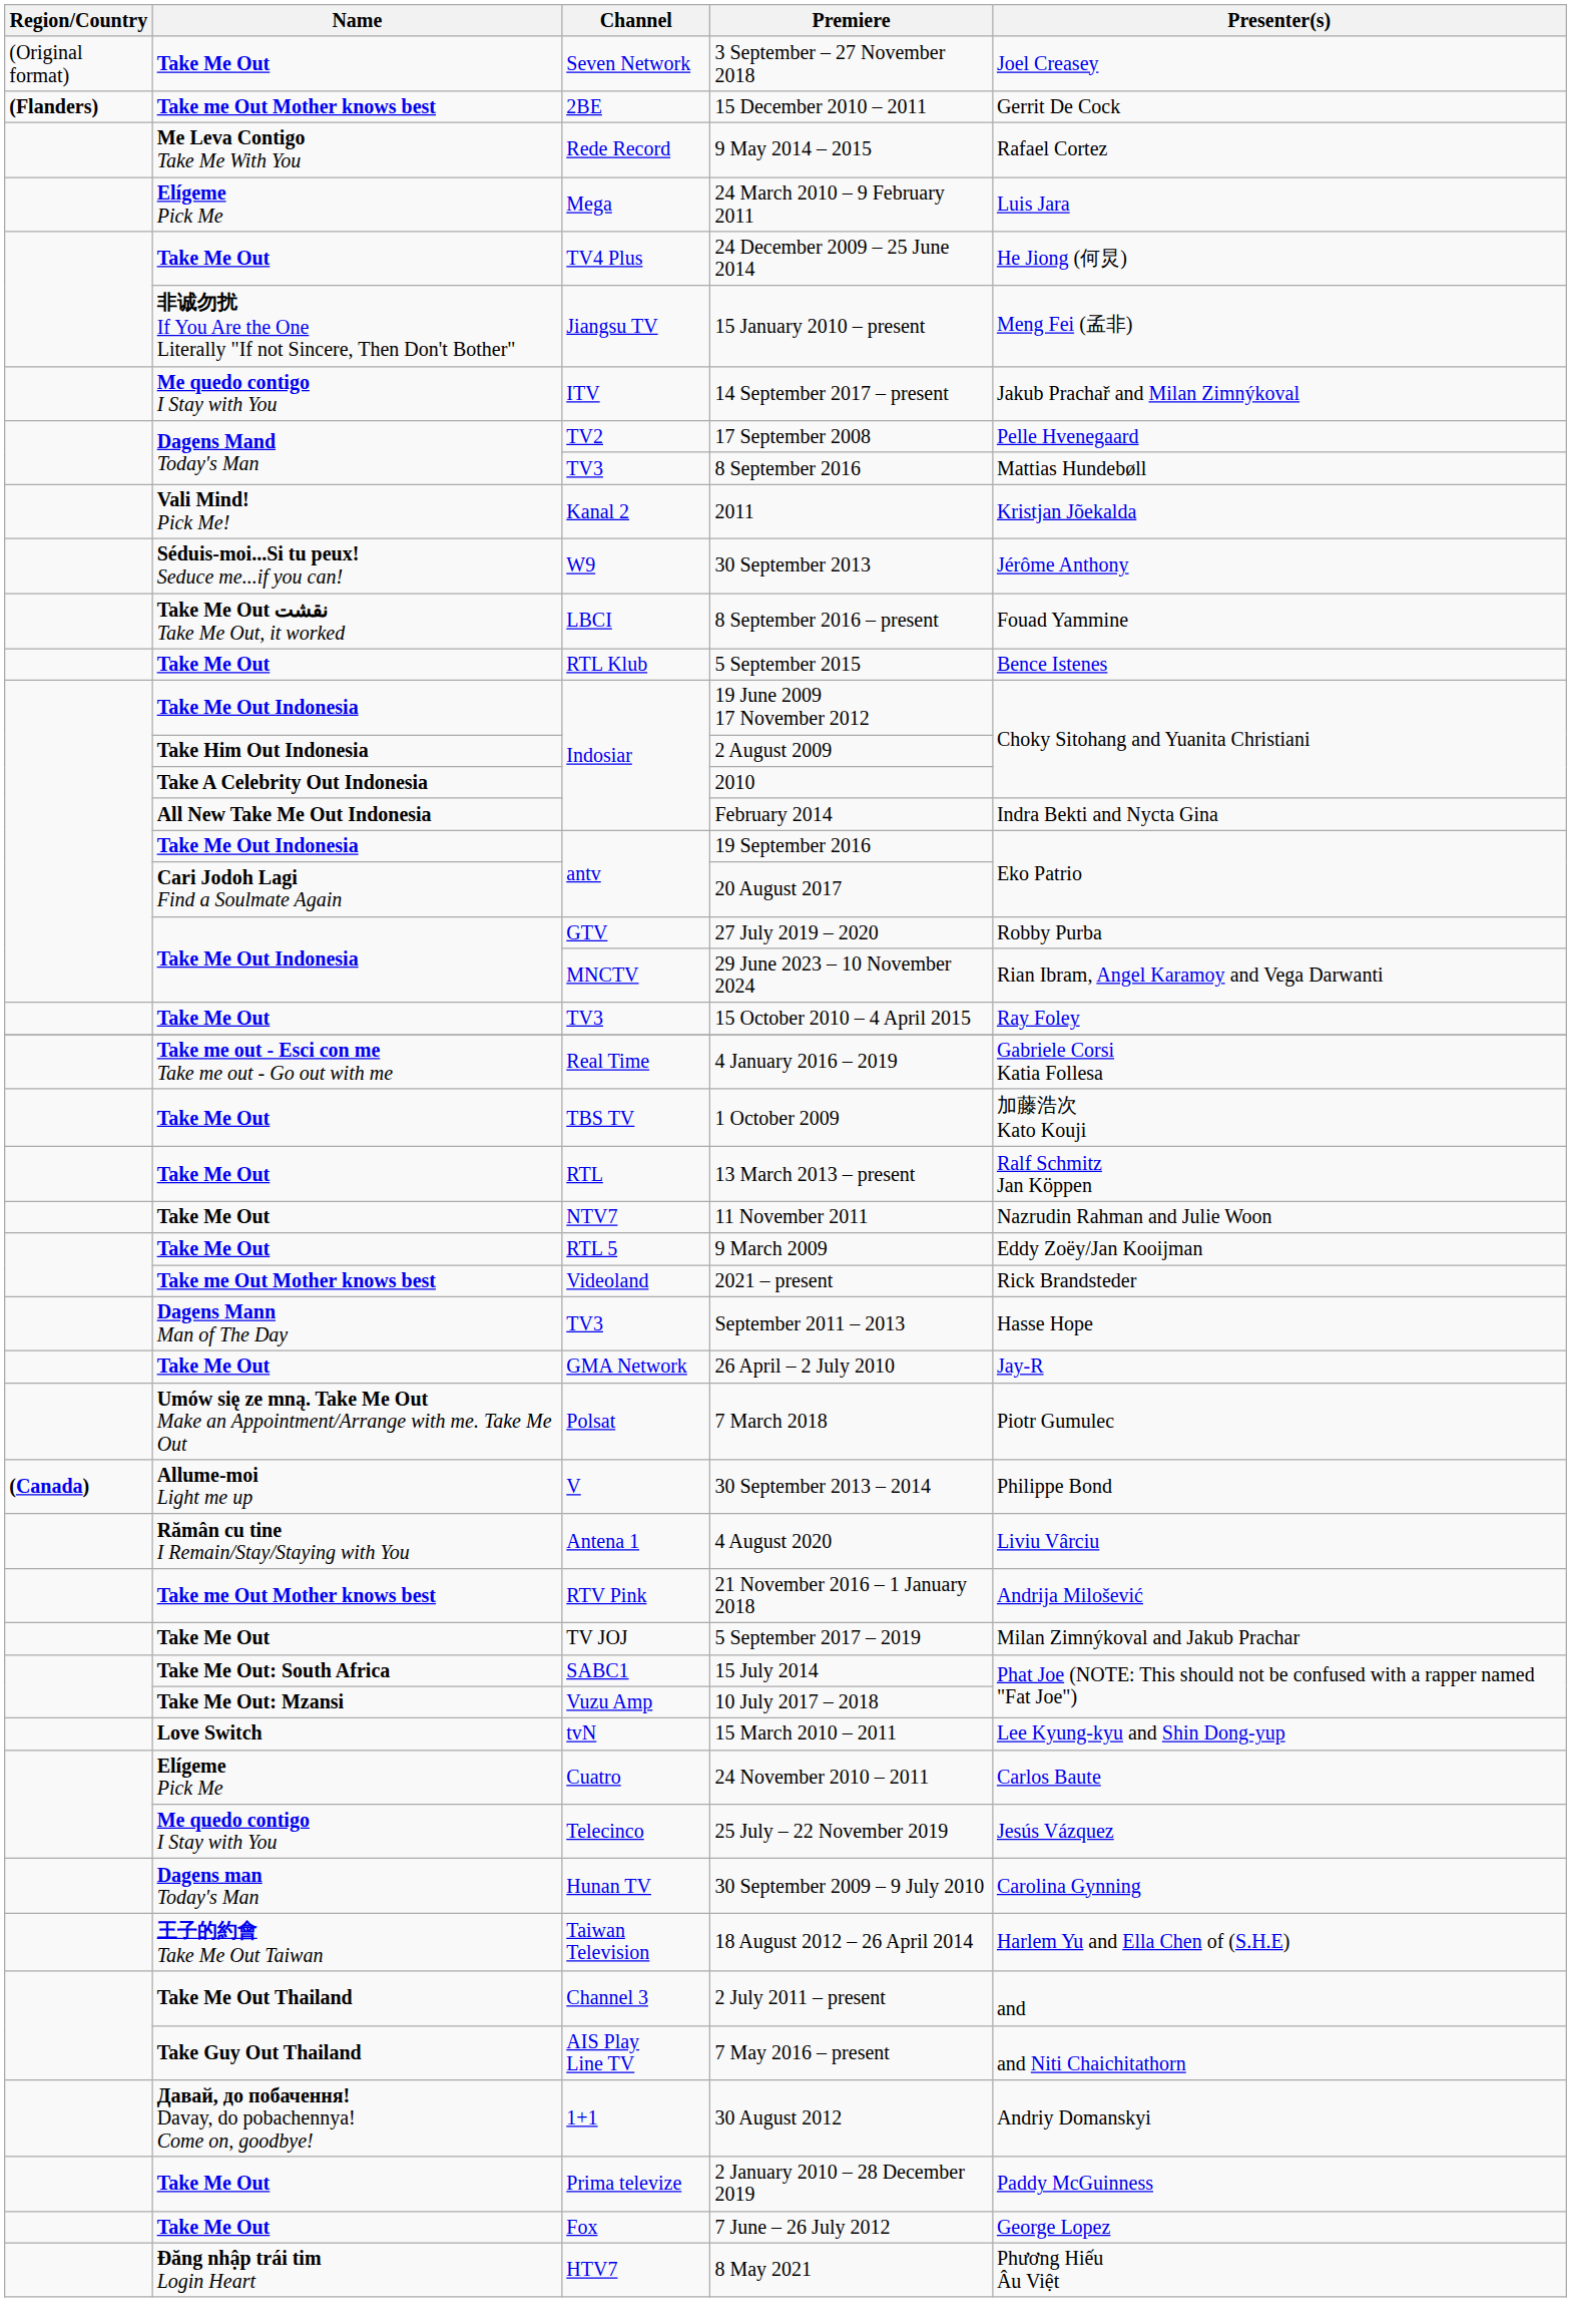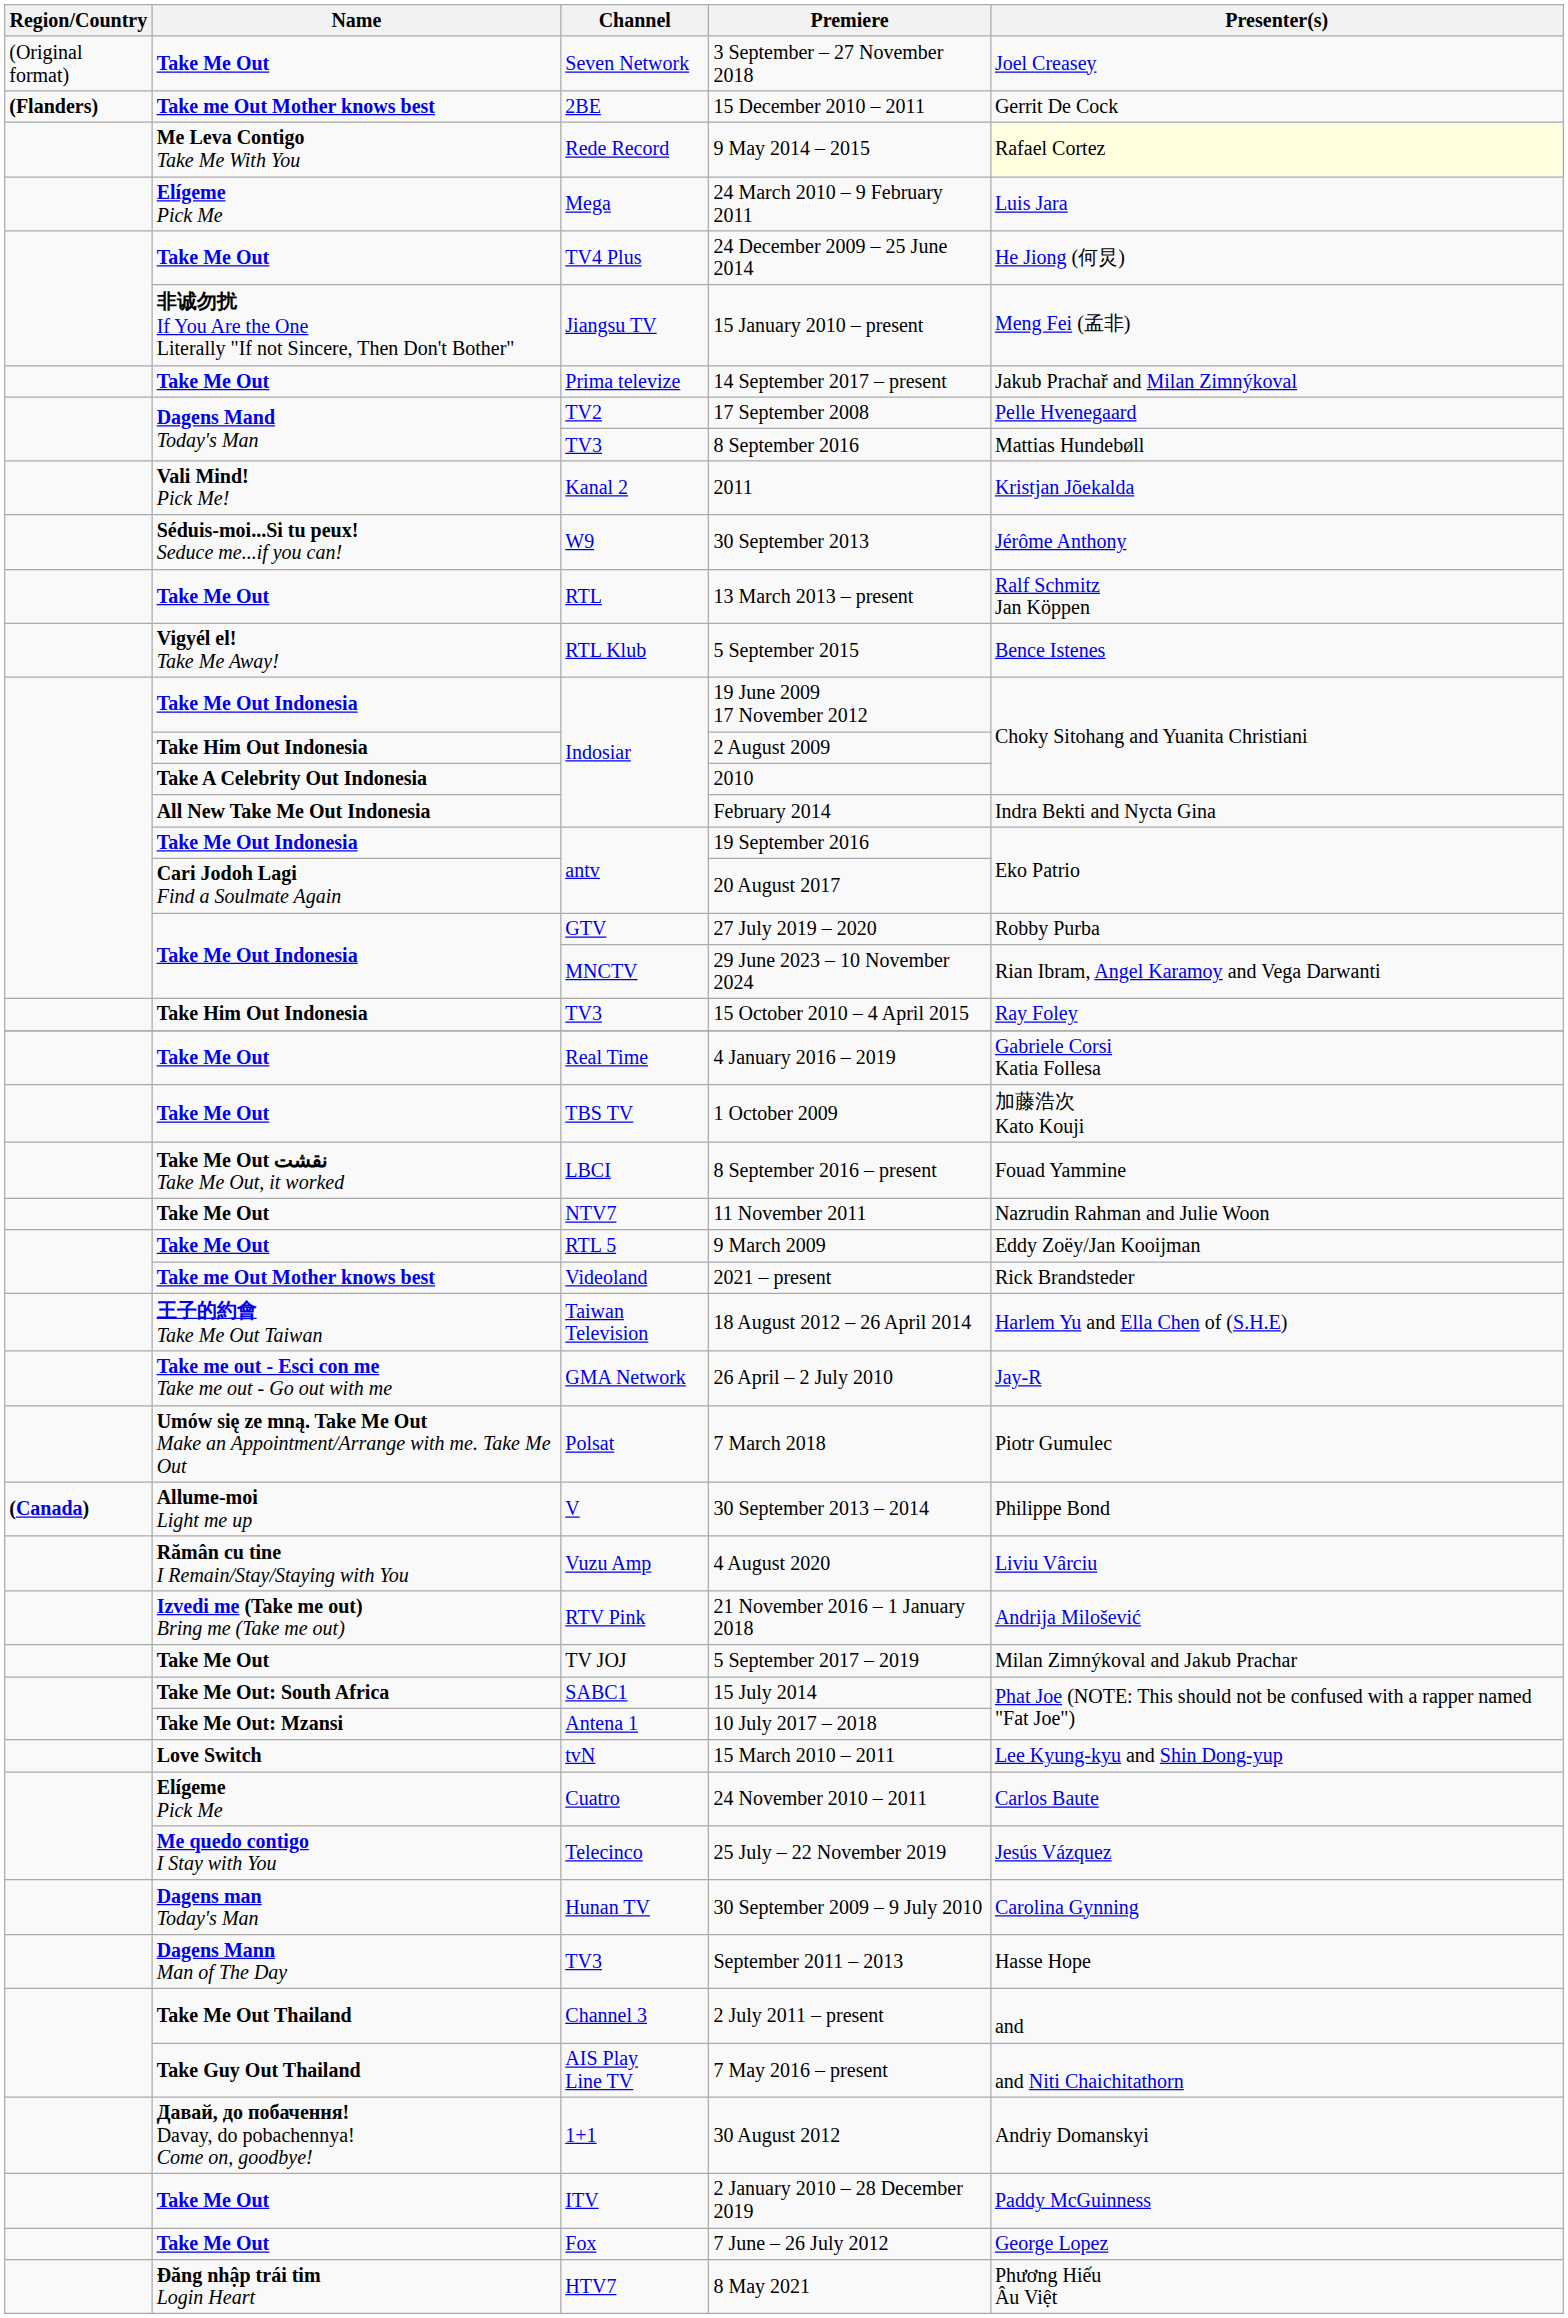9 May 2014 – 2015 | Presenter(s): no background -> lightyellow background
14 September 2017 – present | Name: Me quedo contigo I Stay with You -> Take Me Out
14 September 2017 – present | Channel: ITV -> Prima televize
rows swapped: 13 March 2013 – present <-> 8 September 2016 – present
5 September 2015 | Name: Take Me Out -> Vigyél el! Take Me Away!
15 October 2010 – 4 April 2015 | Name: Take Me Out -> Take Him Out Indonesia
4 January 2016 – 2019 | Name: Take me out - Esci con me Take me out - Go out with me -> Take Me Out
rows swapped: September 2011 – 2013 <-> 18 August 2012 – 26 April 2014
26 April – 2 July 2010 | Name: Take Me Out -> Take me out - Esci con me Take me out - Go out with me
4 August 2020 | Channel: Antena 1 -> Vuzu Amp
21 November 2016 – 1 January 2018 | Name: Take me Out Mother knows best -> Izvedi me (Take me out) Bring me (Take me out)
10 July 2017 – 2018 | Channel: Vuzu Amp -> Antena 1
2 January 2010 – 28 December 2019 | Channel: Prima televize -> ITV
